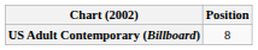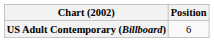US Adult Contemporary (Billboard) | Position: 8 -> 6
